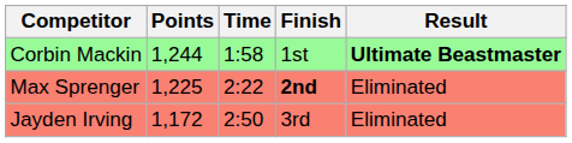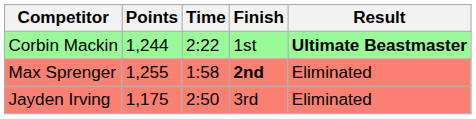Corbin Mackin | Time: 1:58 -> 2:22
Max Sprenger | Points: 1,225 -> 1,255
Max Sprenger | Time: 2:22 -> 1:58
Jayden Irving | Points: 1,172 -> 1,175
